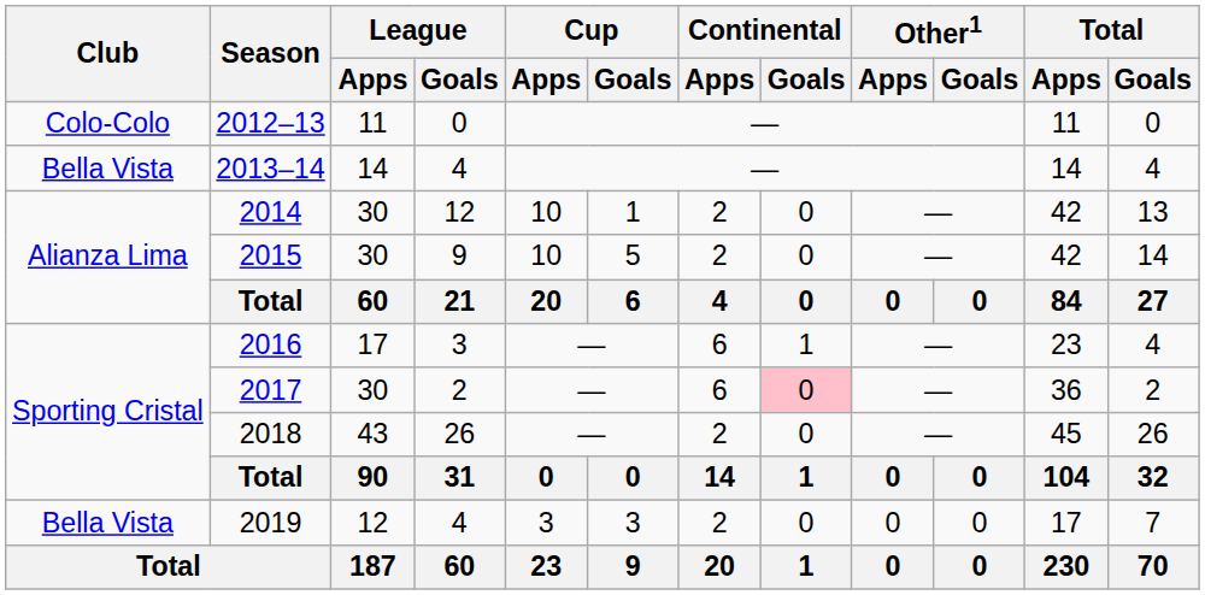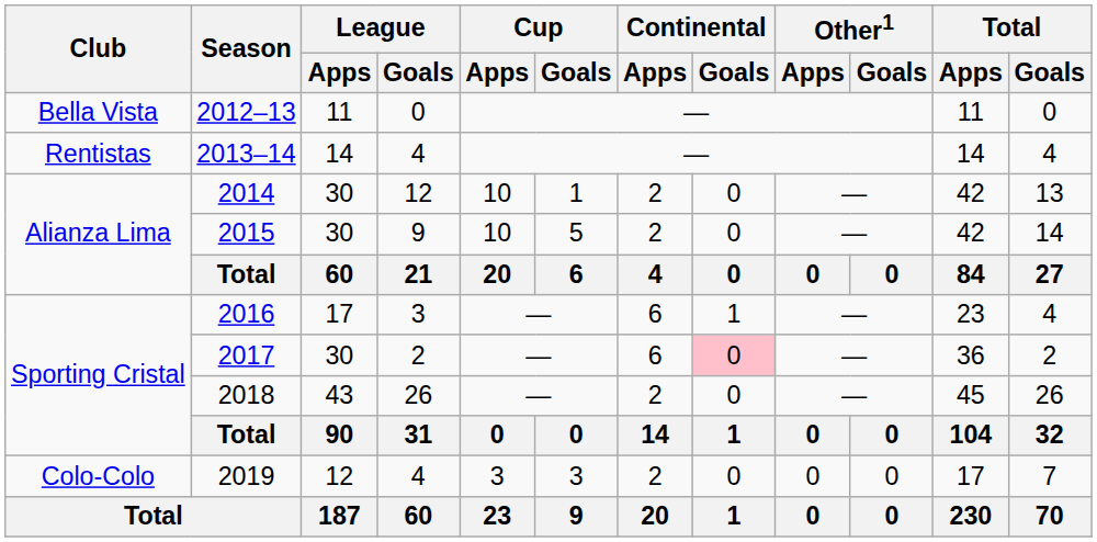2012–13 | Club: Colo-Colo -> Bella Vista
2013–14 | Club: Bella Vista -> Rentistas
2019 | Club: Bella Vista -> Colo-Colo
